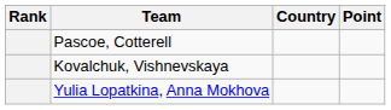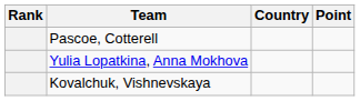rows swapped: Yulia Lopatkina, Anna Mokhova <-> Kovalchuk, Vishnevskaya
